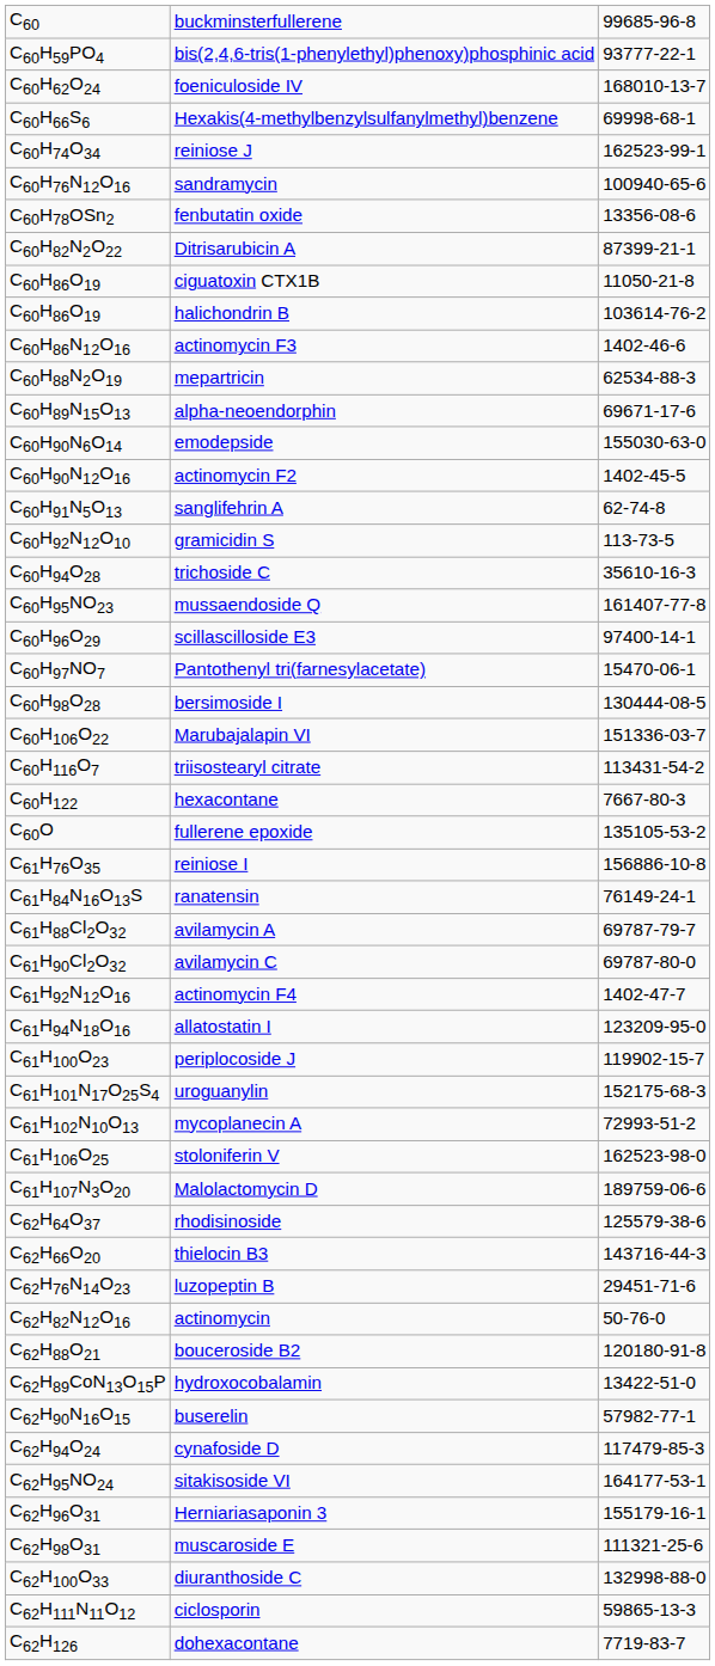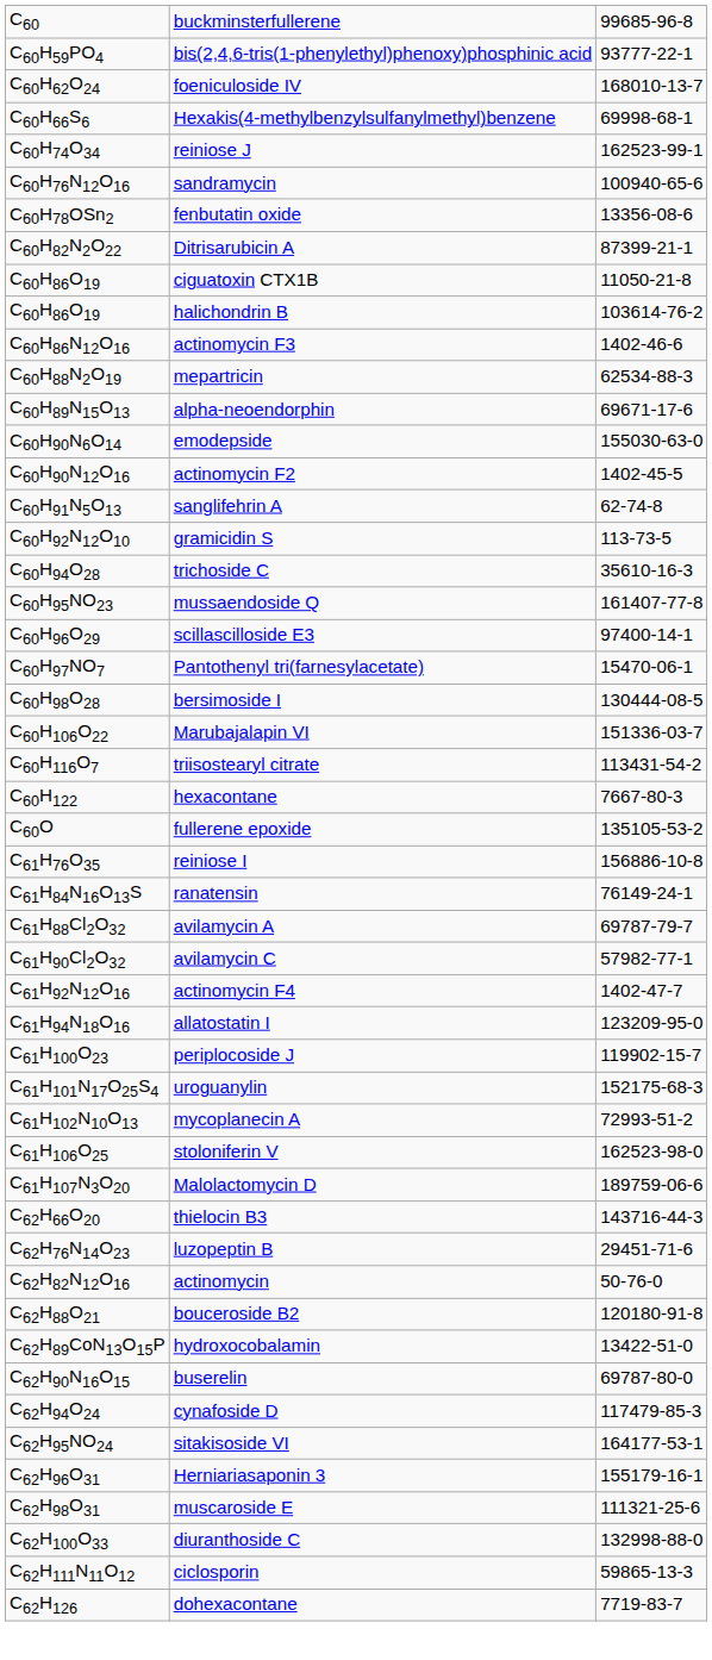avilamycin C | column 3: 69787-80-0 -> 57982-77-1
- row: C62H64O37 | rhodisinoside | 125579-38-6
buserelin | column 3: 57982-77-1 -> 69787-80-0
